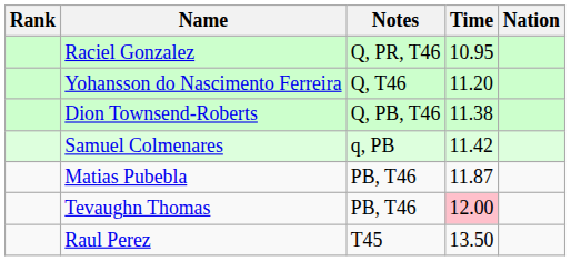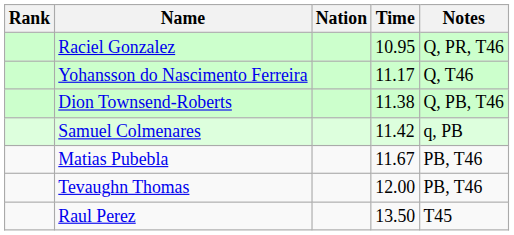columns swapped: Nation <-> Notes
Yohansson do Nascimento Ferreira | Time: 11.20 -> 11.17
Matias Pubebla | Time: 11.87 -> 11.67
Tevaughn Thomas | Time: pink background -> no background
